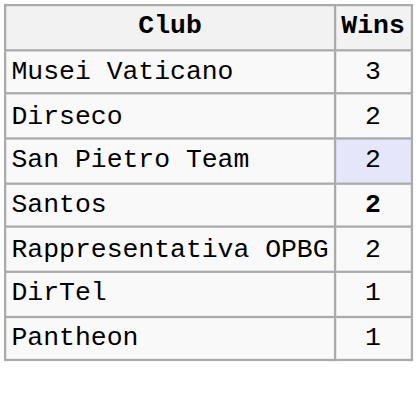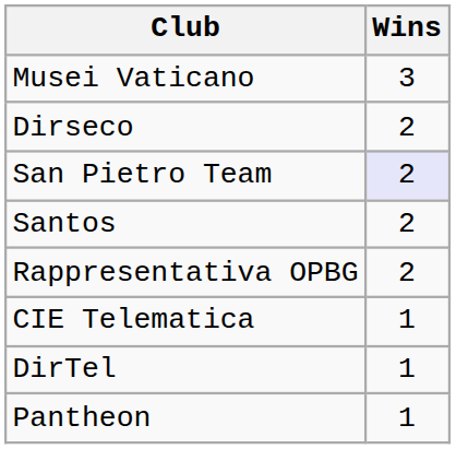Santos | Wins: bold -> normal
+ row: CIE Telematica | 1
